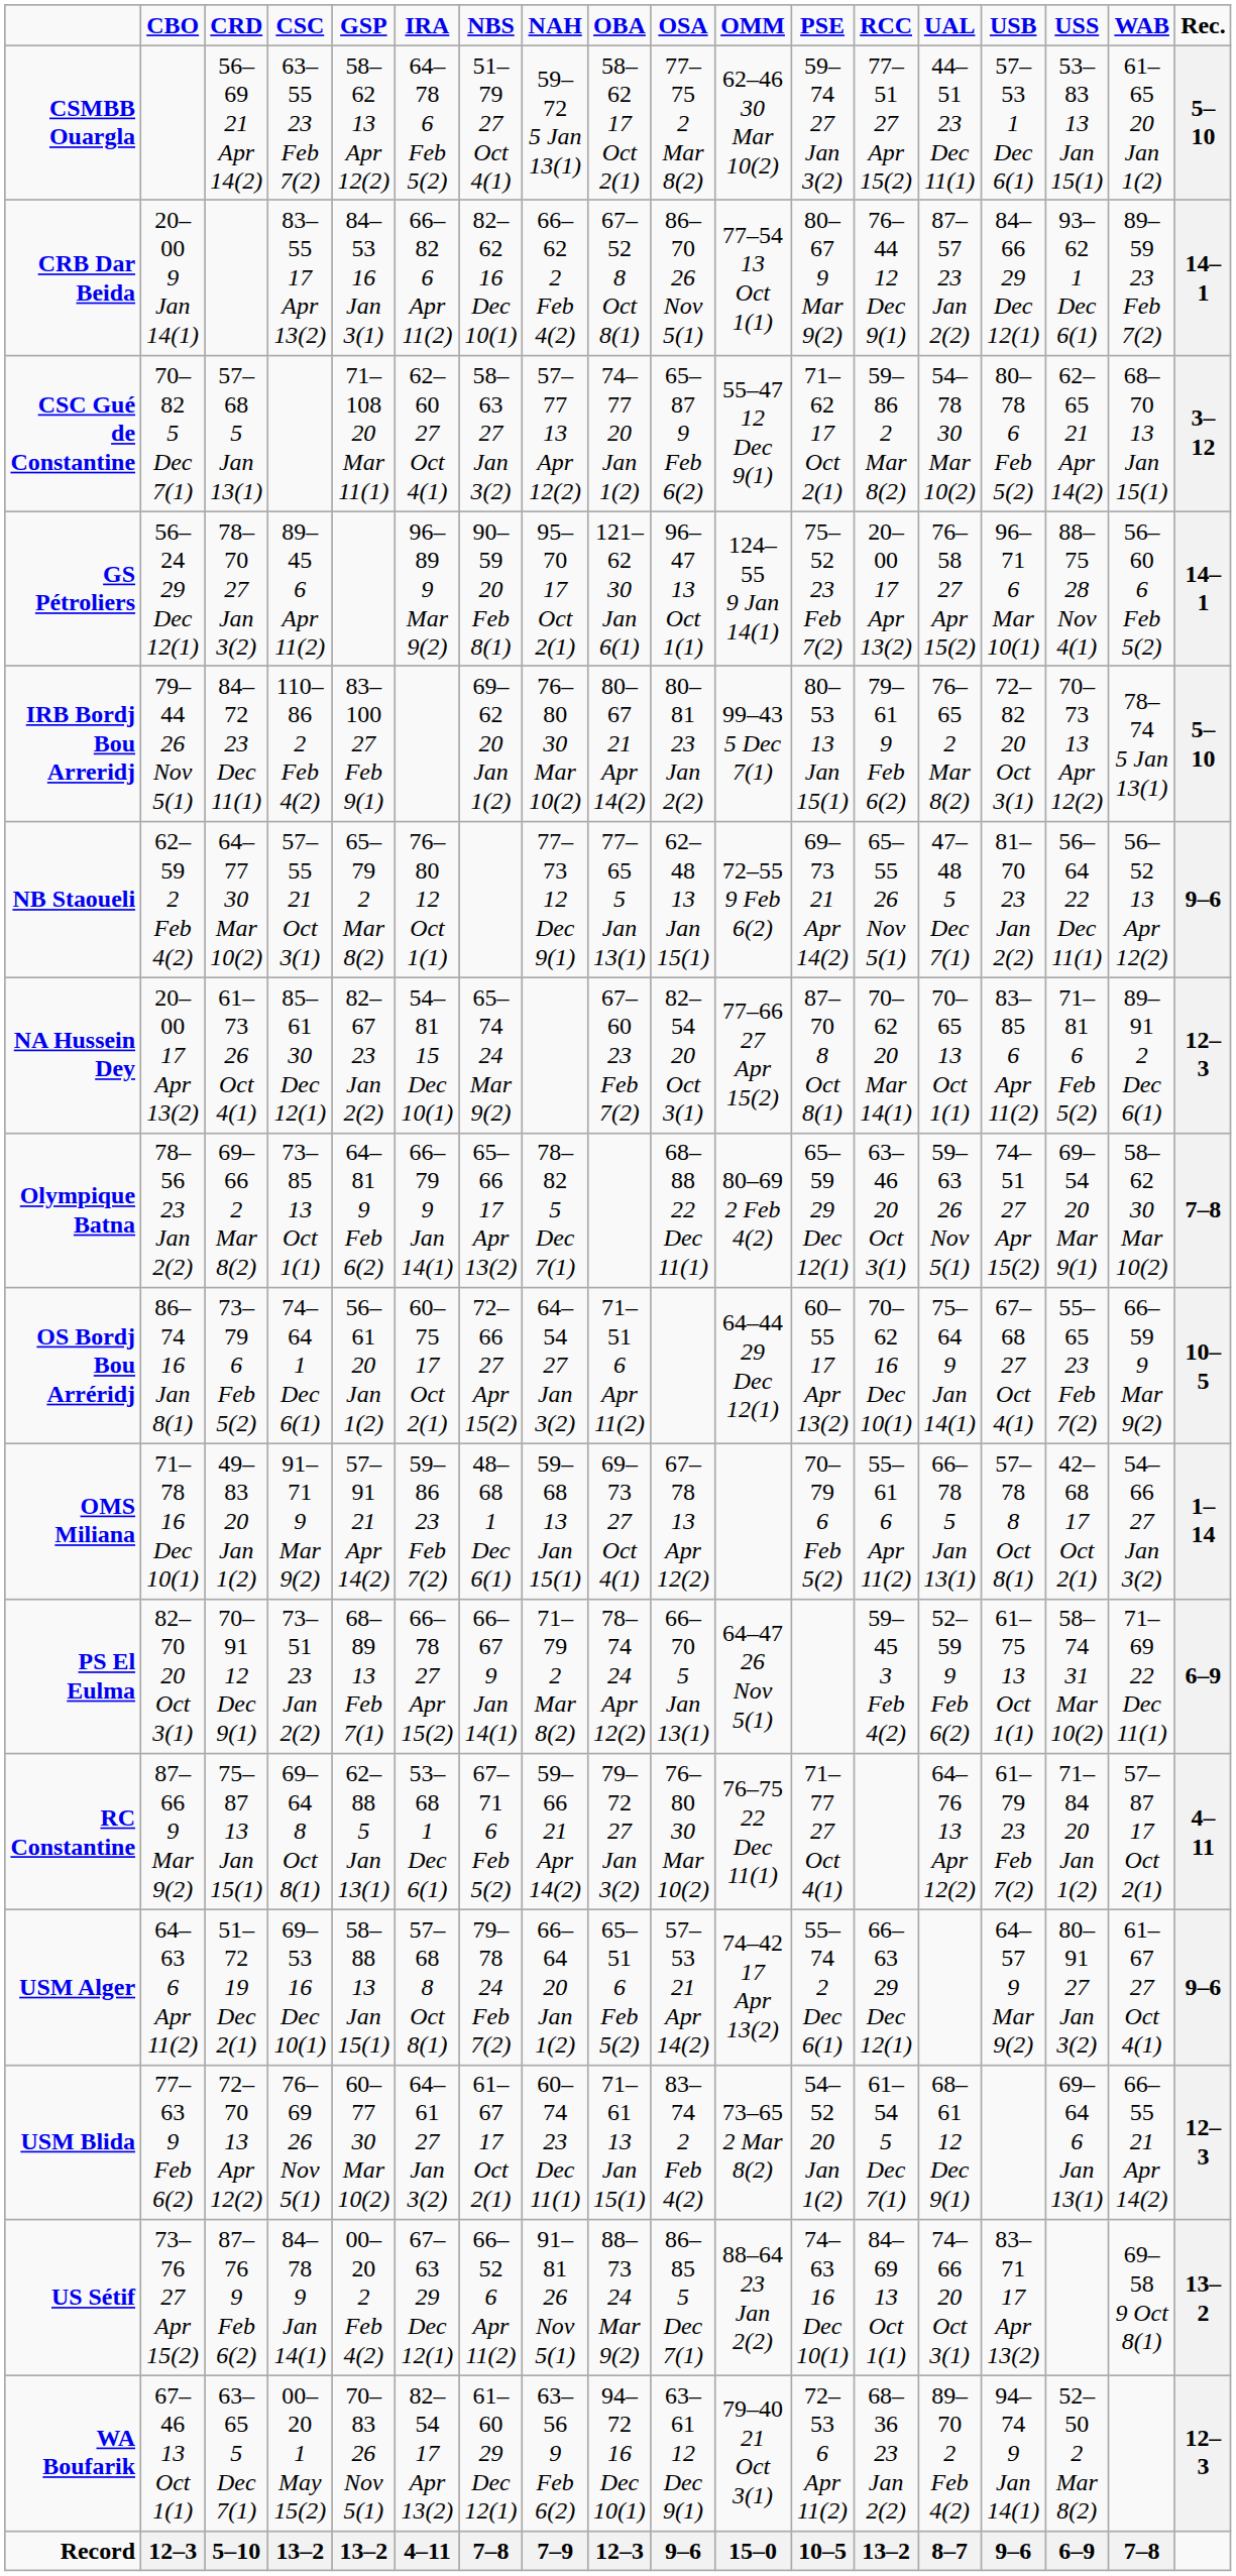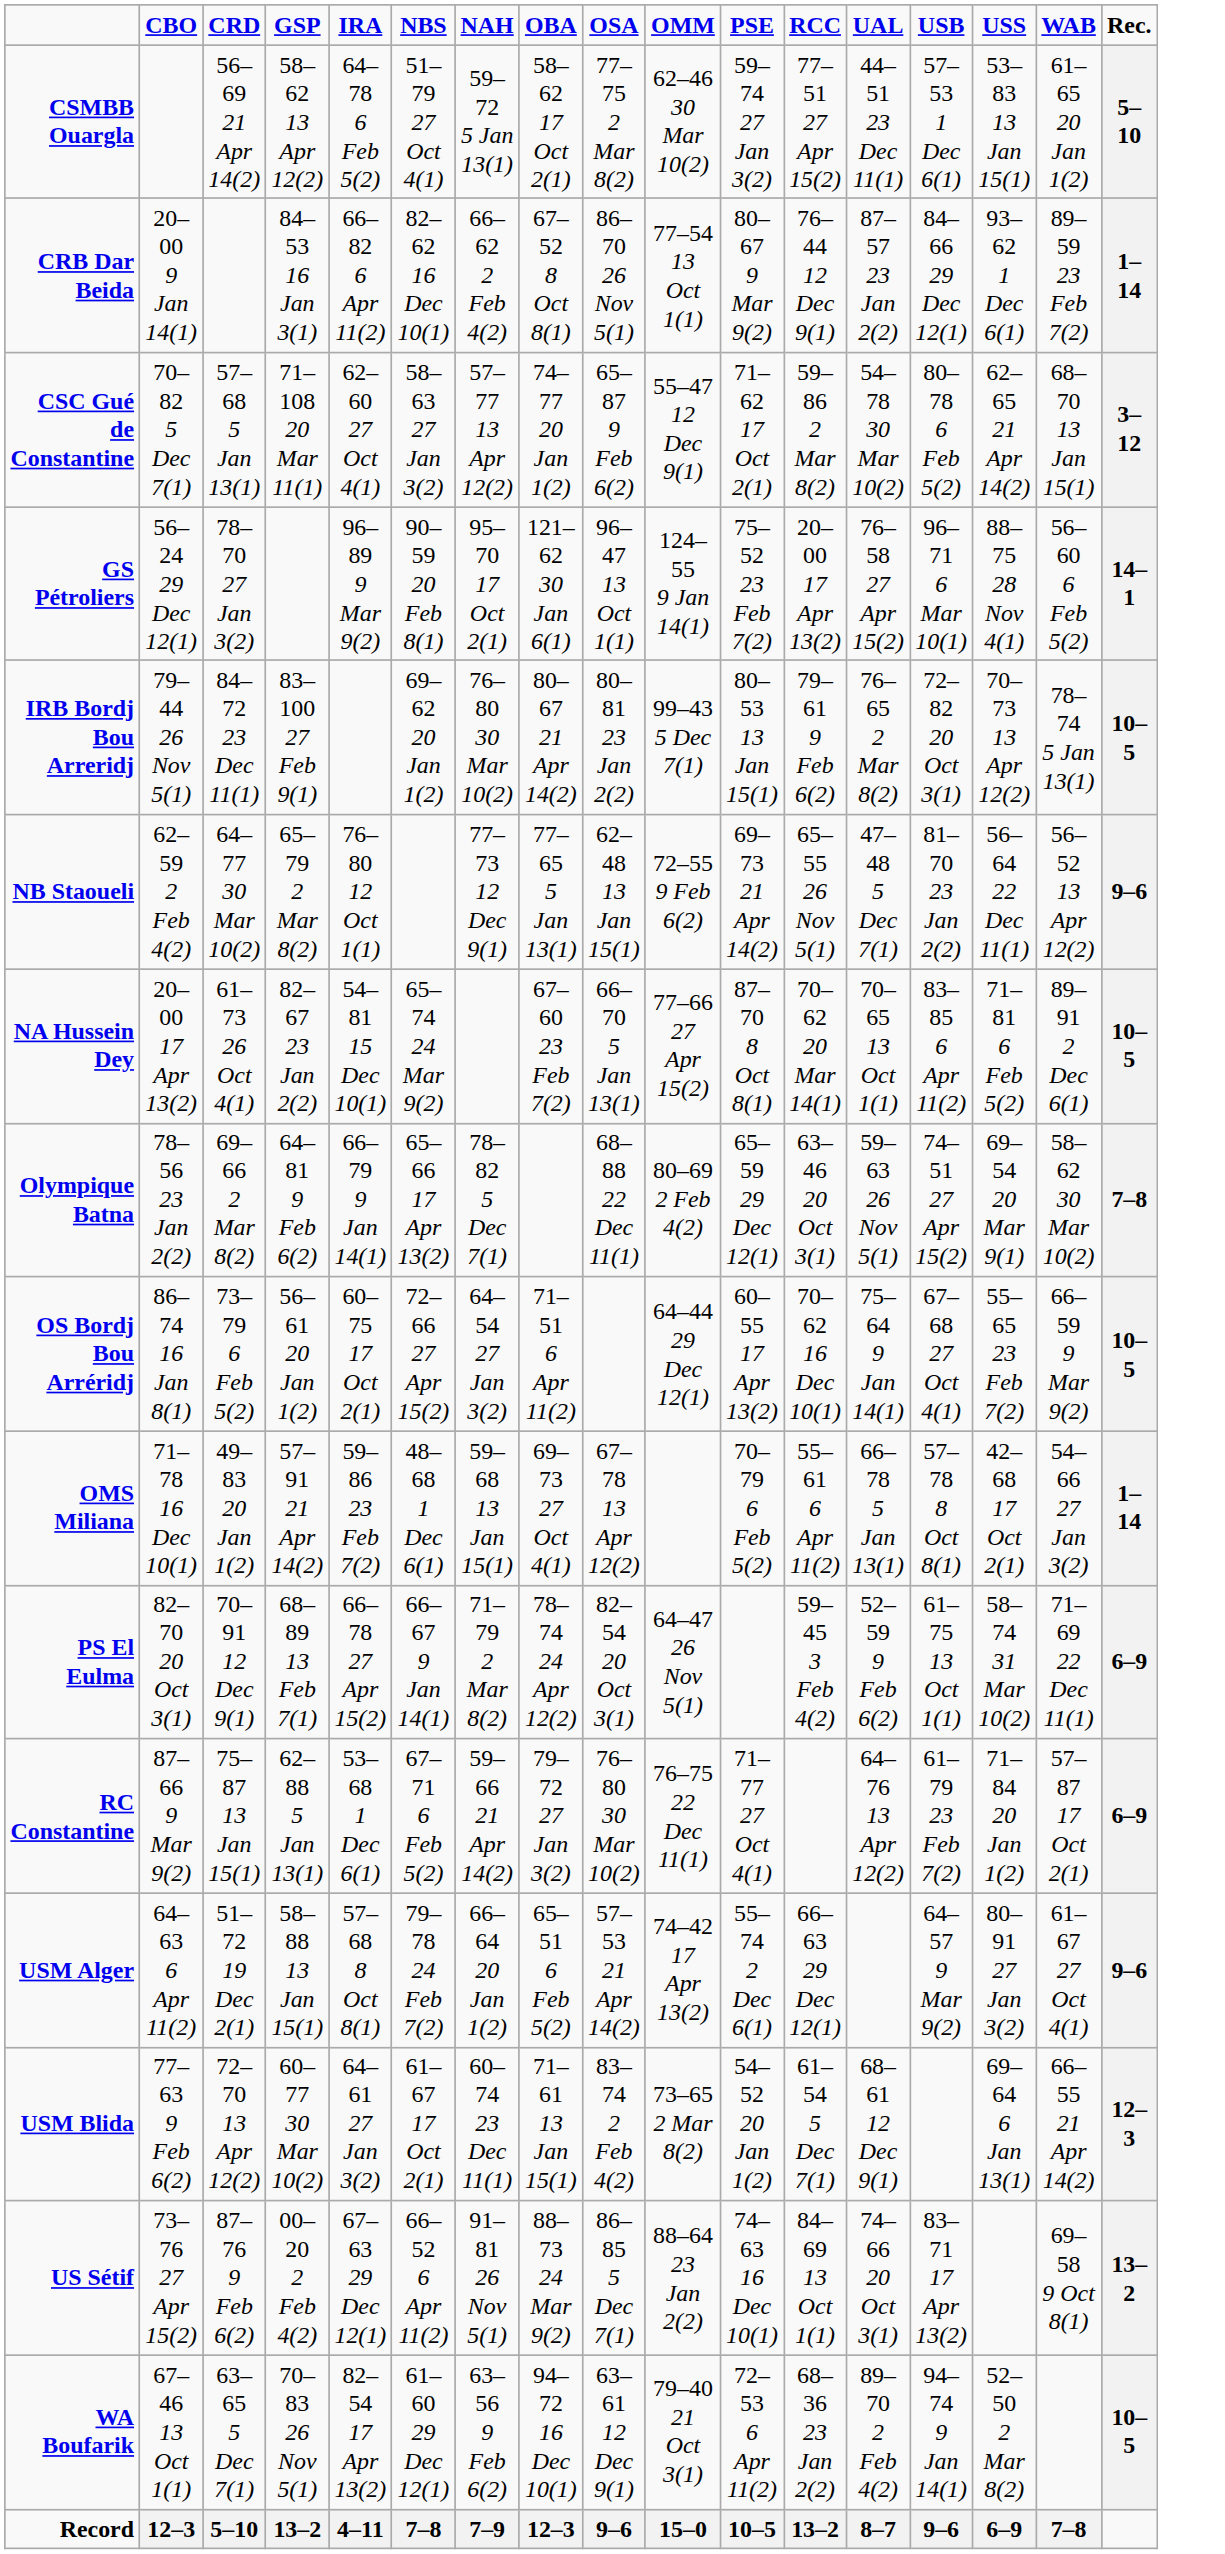- column: CSC | 63–55 23 Feb 7(2) | 83–55 17 Apr 13(2) | 89–45 6 Apr 11(2) | 110–86 2 Feb 4(2) | 57–55 21 Oct 3(1) | 85–61 30 Dec 12(1) | 73–85 13 Oct 1(1) | 74–64 1 Dec 6(1) | 91–71 9 Mar 9(2) | 73–51 23 Jan 2(2) | 69–64 8 Oct 8(1) | 69–53 16 Dec 10(1) | 76–69 26 Nov 5(1) | 84–78 9 Jan 14(1) | 00–20 1 May 15(2) | 13–2
CRB Dar Beida | Rec.: 14–1 -> 1–14
IRB Bordj Bou Arreridj | Rec.: 5–10 -> 10–5
NA Hussein Dey | OSA: 82–54 20 Oct 3(1) -> 66–70 5 Jan 13(1)
NA Hussein Dey | Rec.: 12–3 -> 10–5
PS El Eulma | OSA: 66–70 5 Jan 13(1) -> 82–54 20 Oct 3(1)
RC Constantine | Rec.: 4–11 -> 6–9
WA Boufarik | Rec.: 12–3 -> 10–5
